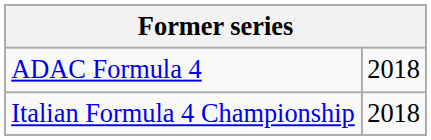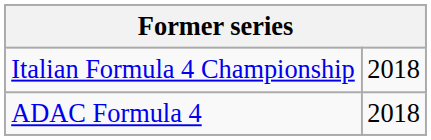rows swapped: ADAC Formula 4 <-> Italian Formula 4 Championship
